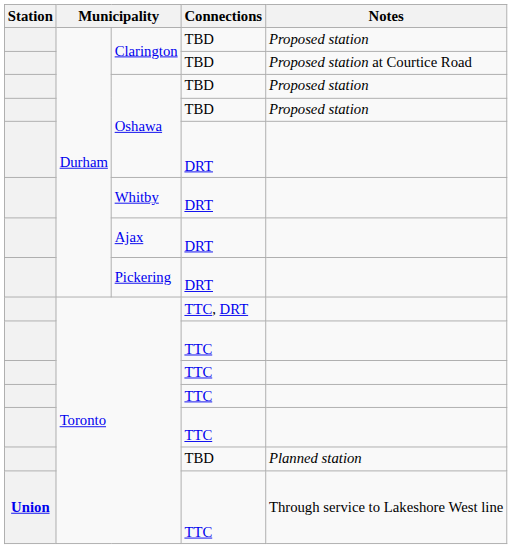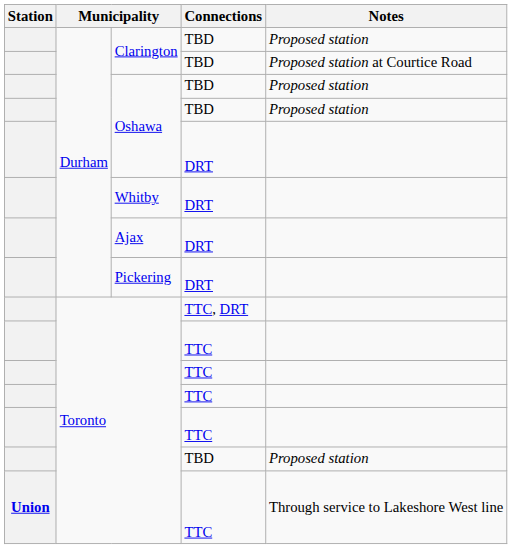Toronto / TBD | Notes: Planned station -> Proposed station
